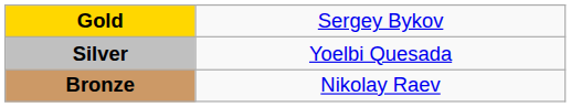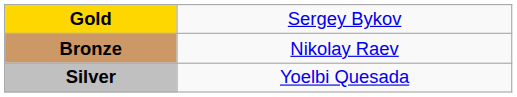rows swapped: Silver <-> Bronze
